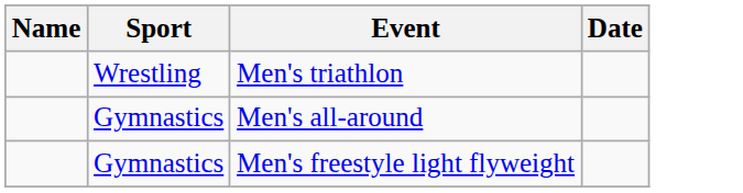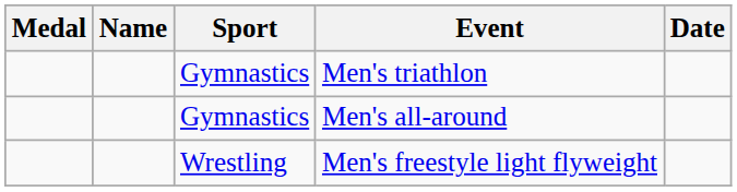+ column: Medal
Men's triathlon | Sport: Wrestling -> Gymnastics
Men's freestyle light flyweight | Sport: Gymnastics -> Wrestling
